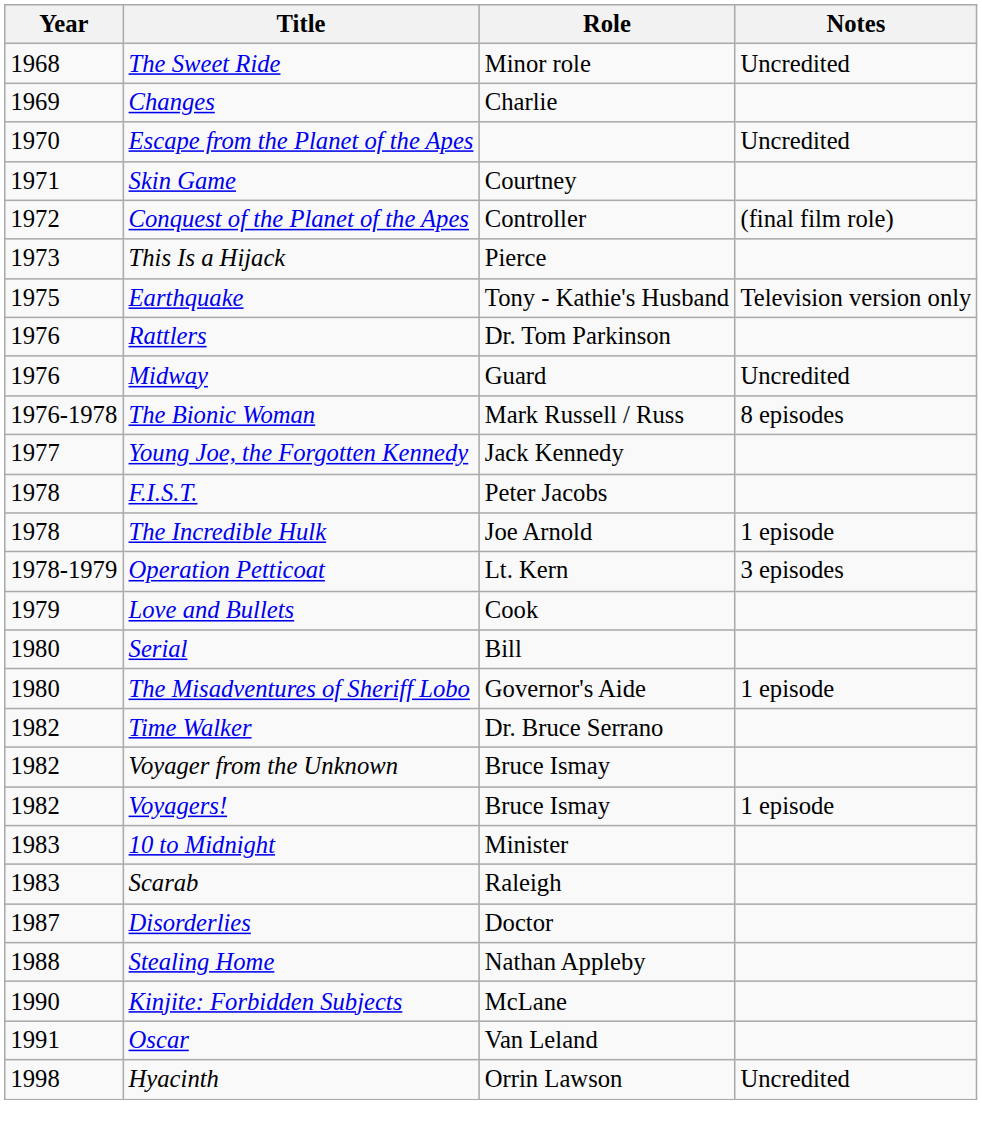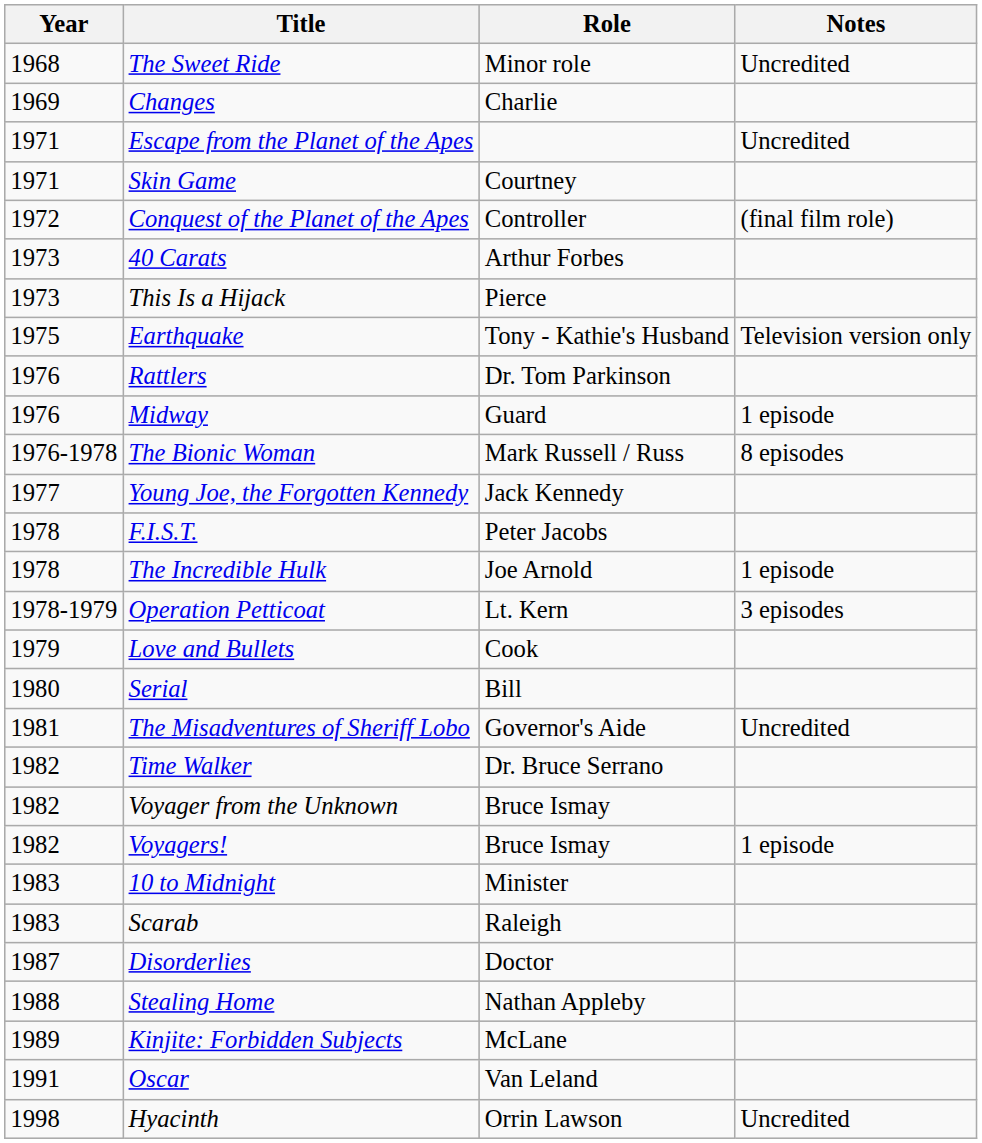Escape from the Planet of the Apes | Year: 1970 -> 1971
+ row: 1973 | 40 Carats | Arthur Forbes
Midway | Notes: Uncredited -> 1 episode
The Misadventures of Sheriff Lobo | Year: 1980 -> 1981
The Misadventures of Sheriff Lobo | Notes: 1 episode -> Uncredited
Kinjite: Forbidden Subjects | Year: 1990 -> 1989
